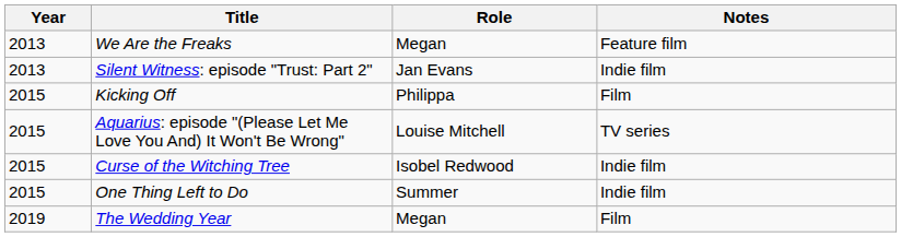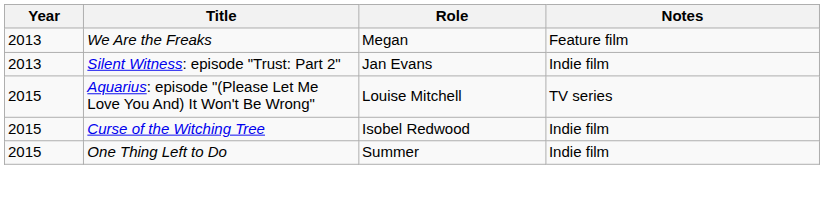- row: 2015 | Kicking Off | Philippa | Film
- row: 2019 | The Wedding Year | Megan | Film
